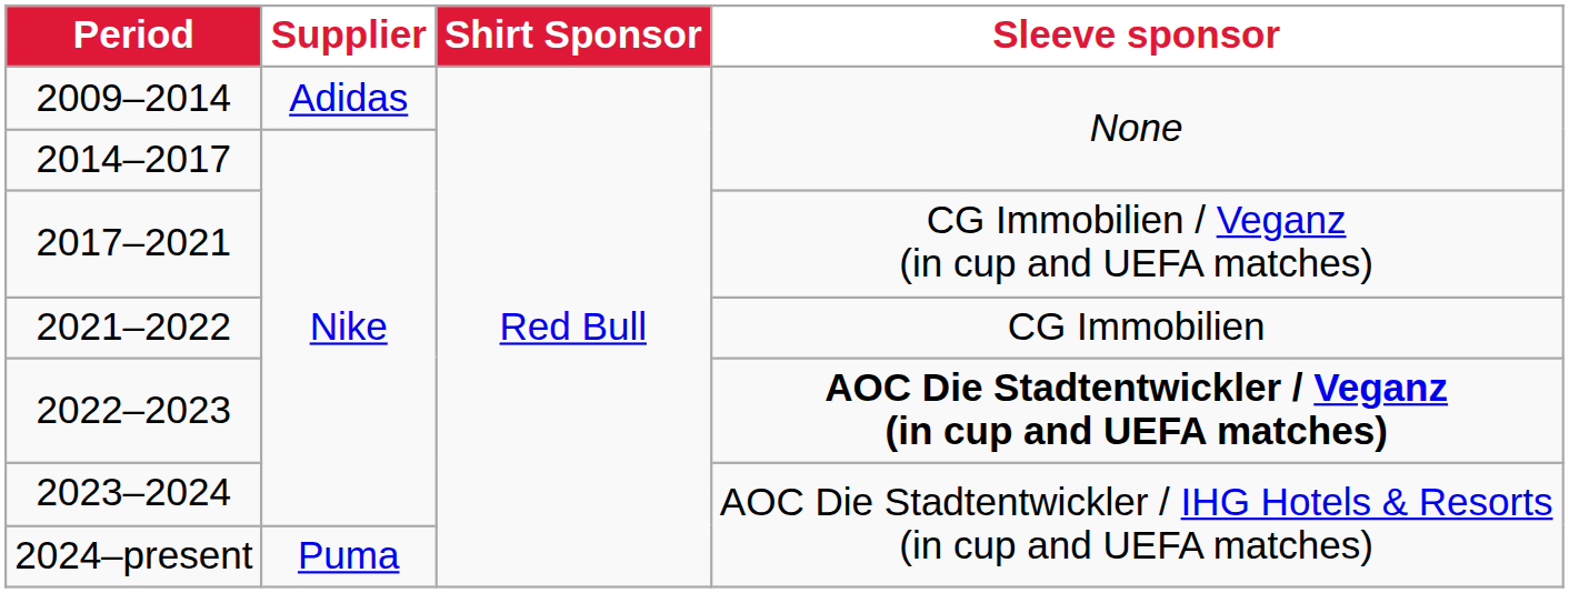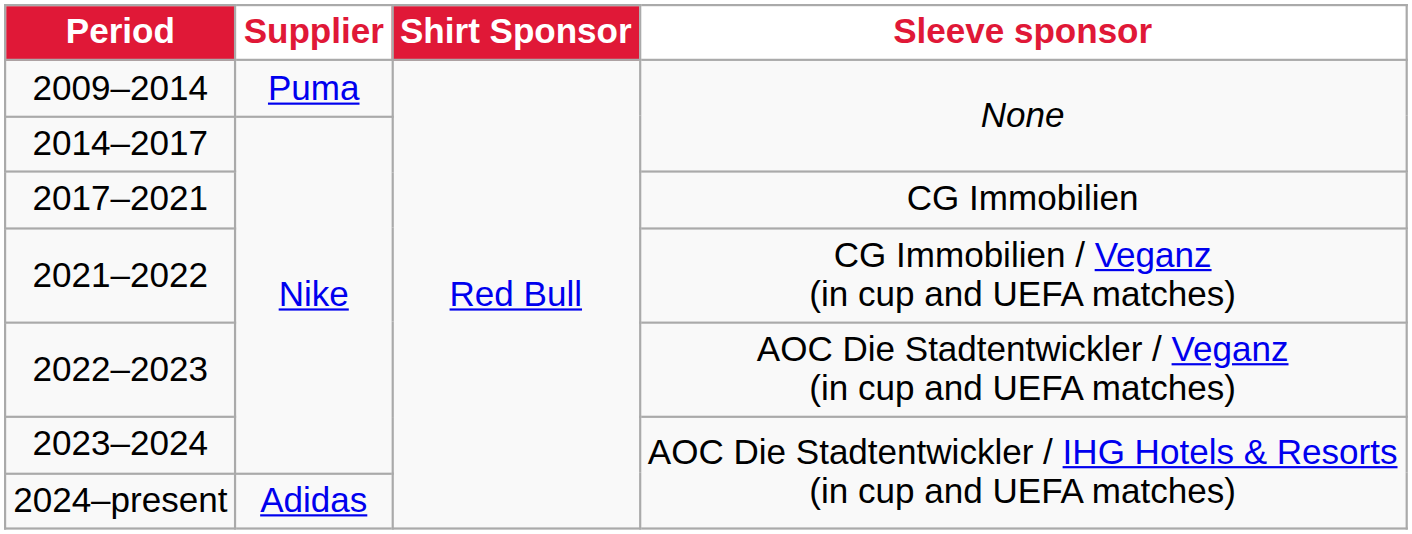2009–2014 | Supplier: Adidas -> Puma
2017–2021 | Sleeve sponsor: CG Immobilien / Veganz (in cup and UEFA matches) -> CG Immobilien
2021–2022 | Sleeve sponsor: CG Immobilien -> CG Immobilien / Veganz (in cup and UEFA matches)
2022–2023 | Sleeve sponsor: bold -> normal
2024–present | Supplier: Puma -> Adidas
